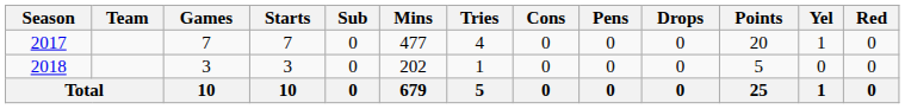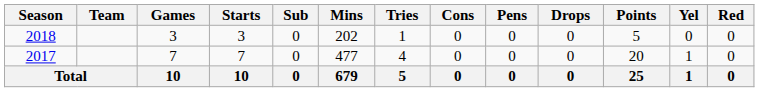rows swapped: 2017 <-> 2018
